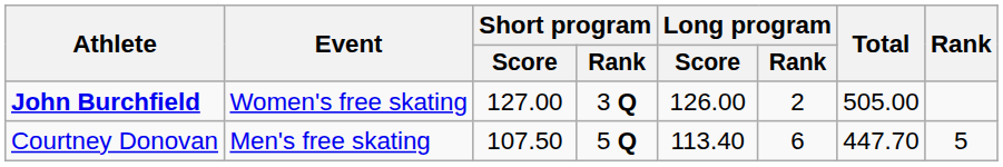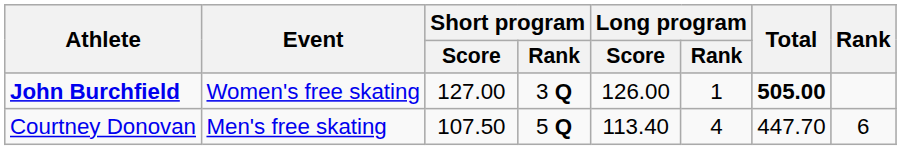John Burchfield | Long program / Rank: 2 -> 1
John Burchfield | Total: normal -> bold
Courtney Donovan | Long program / Rank: 6 -> 4
Courtney Donovan | Rank: 5 -> 6
